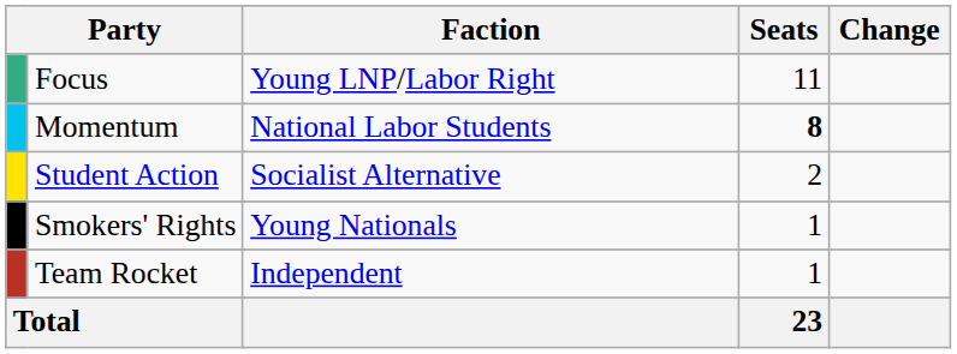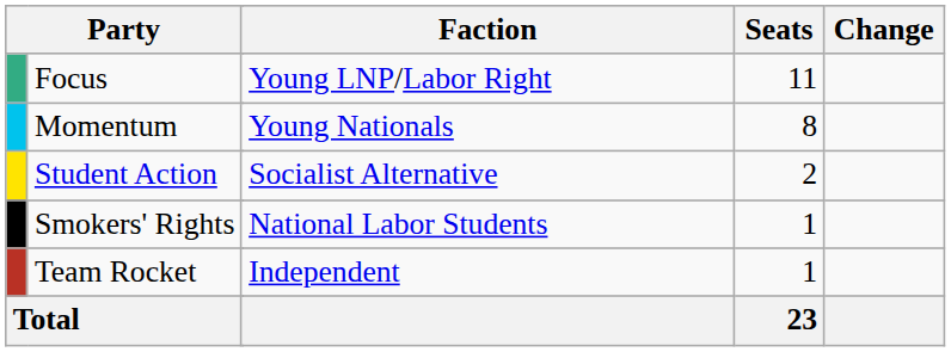Momentum | Faction: National Labor Students -> Young Nationals
Momentum | Seats: bold -> normal
Smokers' Rights | Faction: Young Nationals -> National Labor Students
